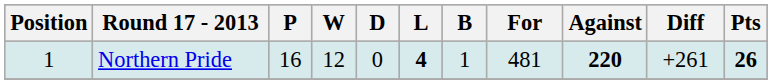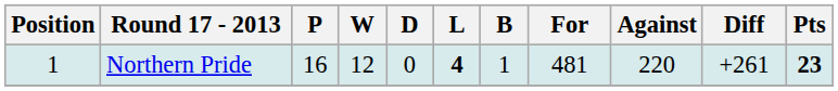Northern Pride | Against: bold -> normal
Northern Pride | Pts: 26 -> 23
